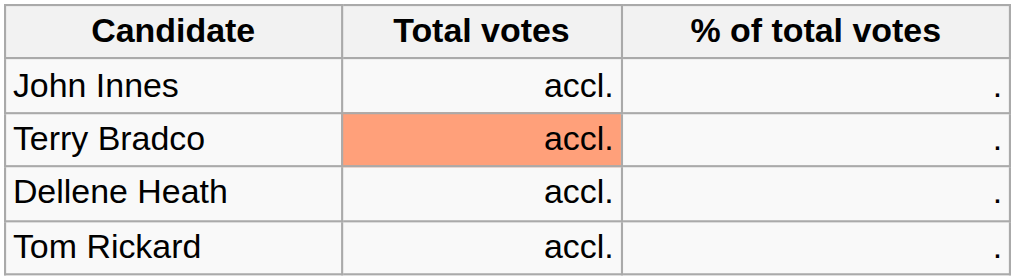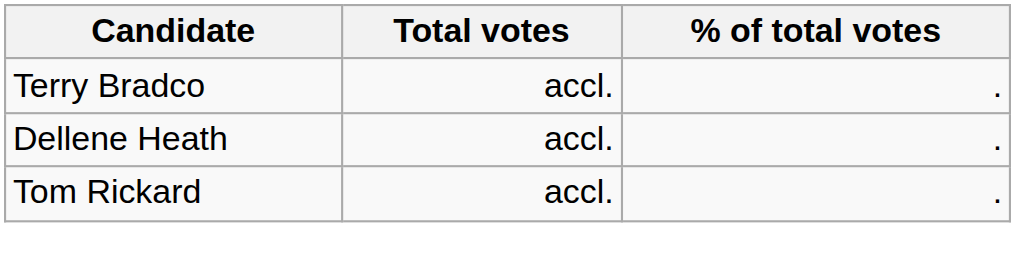- row: John Innes | accl. | .
Terry Bradco | Total votes: lightsalmon background -> no background
